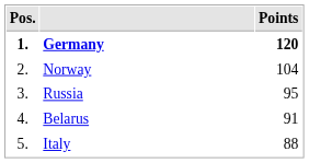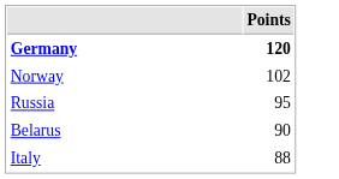- column: Pos. | 1. | 2. | 3. | 4. | 5.
Norway | Points: 104 -> 102
Belarus | Points: 91 -> 90
